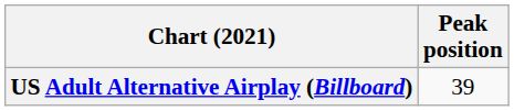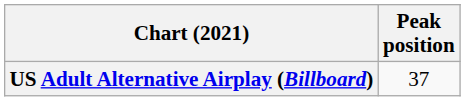US Adult Alternative Airplay (Billboard) | Peak position: 39 -> 37
